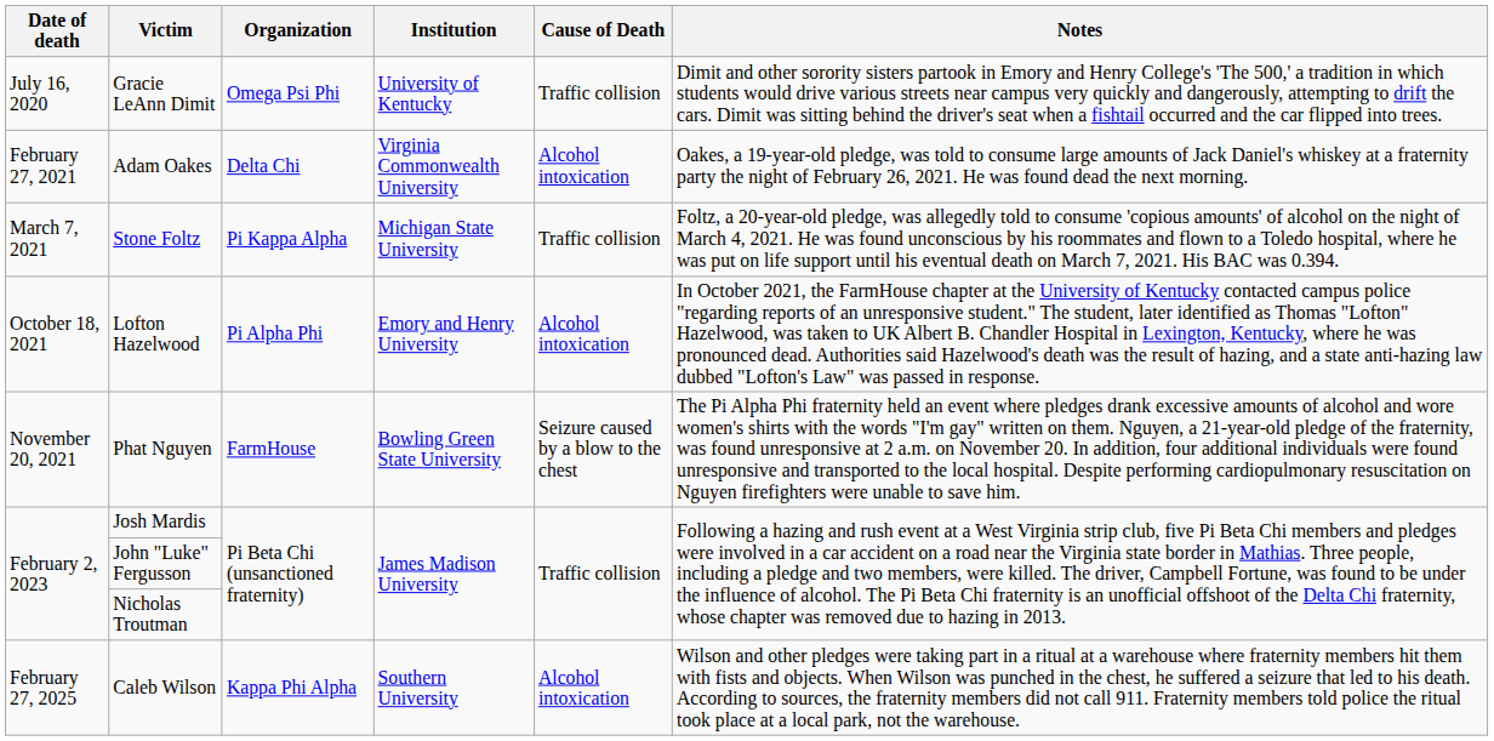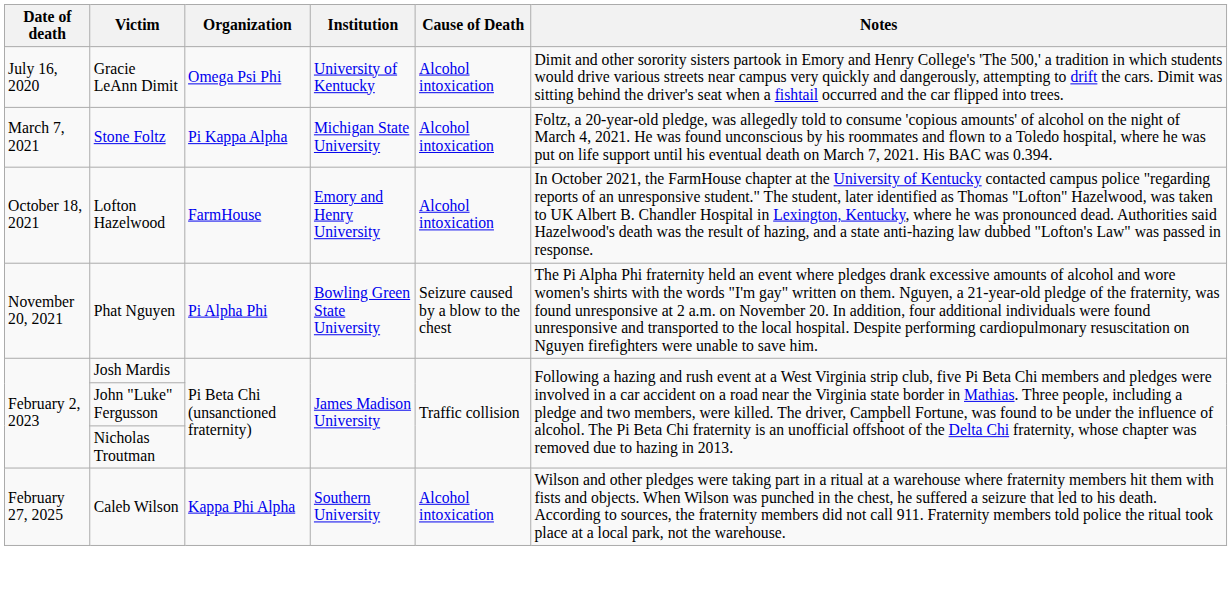Gracie LeAnn Dimit | Cause of Death: Traffic collision -> Alcohol intoxication
- row: February 27, 2021 | Adam Oakes | Delta Chi | Virginia Commonwealth University | Alcohol intoxication | Oakes, a 19-year-old pledge, was told to consume large amounts of Jack Daniel's whiskey at a fraternity party the night of February 26, 2021. He was found dead the next morning.
Stone Foltz | Cause of Death: Traffic collision -> Alcohol intoxication
Lofton Hazelwood | Organization: Pi Alpha Phi -> FarmHouse
Phat Nguyen | Organization: FarmHouse -> Pi Alpha Phi
